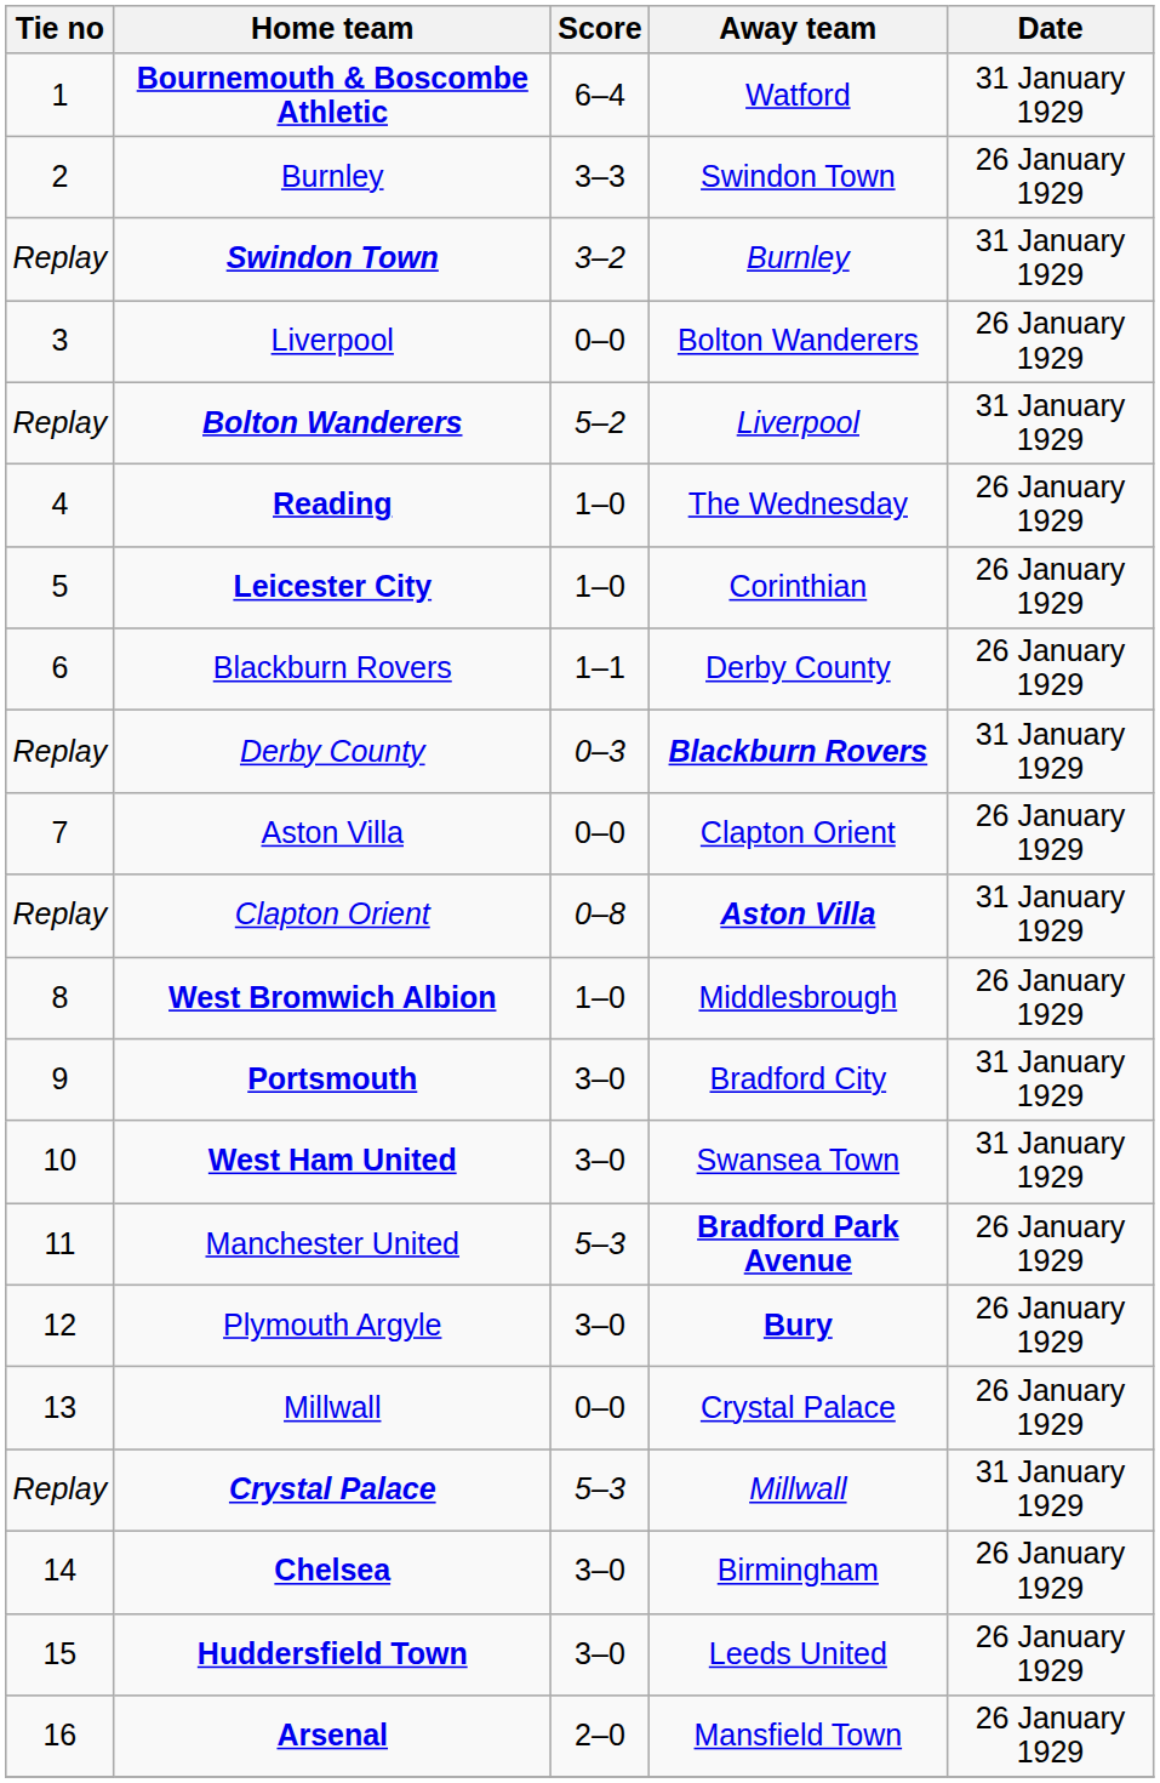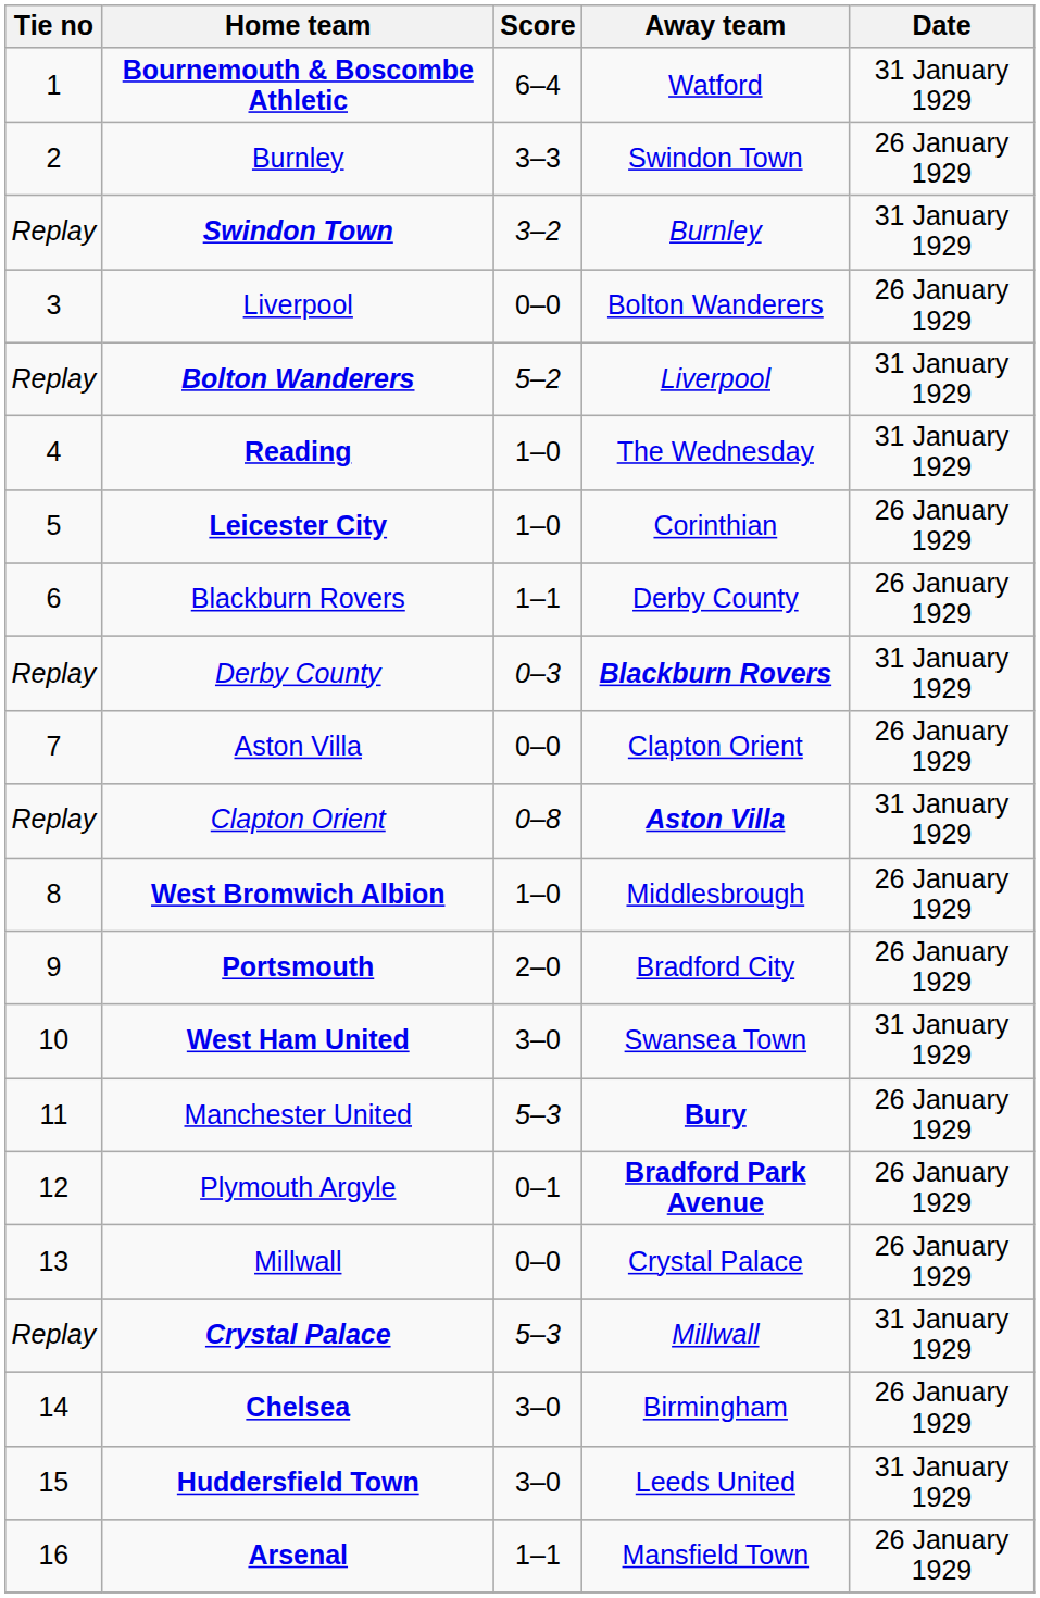Reading | Date: 26 January 1929 -> 31 January 1929
Portsmouth | Score: 3–0 -> 2–0
Portsmouth | Date: 31 January 1929 -> 26 January 1929
Manchester United | Away team: Bradford Park Avenue -> Bury
Plymouth Argyle | Score: 3–0 -> 0–1
Plymouth Argyle | Away team: Bury -> Bradford Park Avenue
Huddersfield Town | Date: 26 January 1929 -> 31 January 1929
Arsenal | Score: 2–0 -> 1–1
